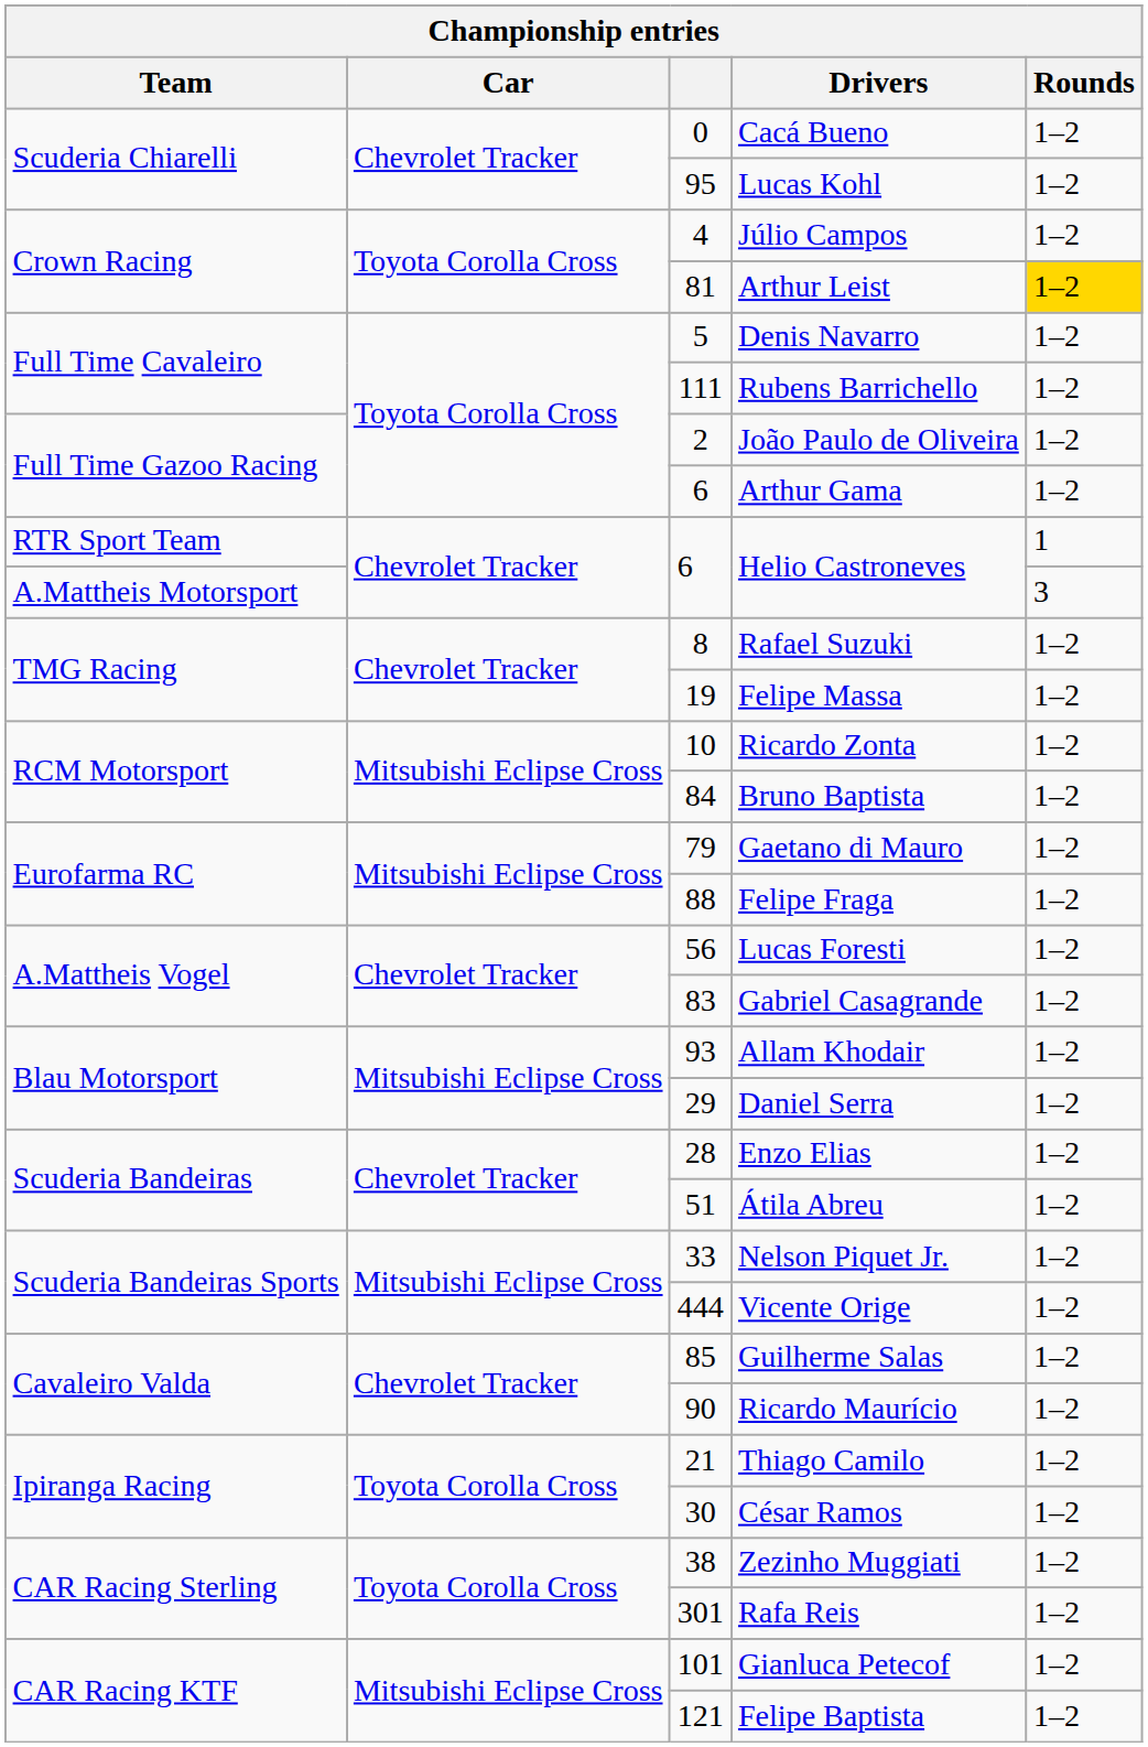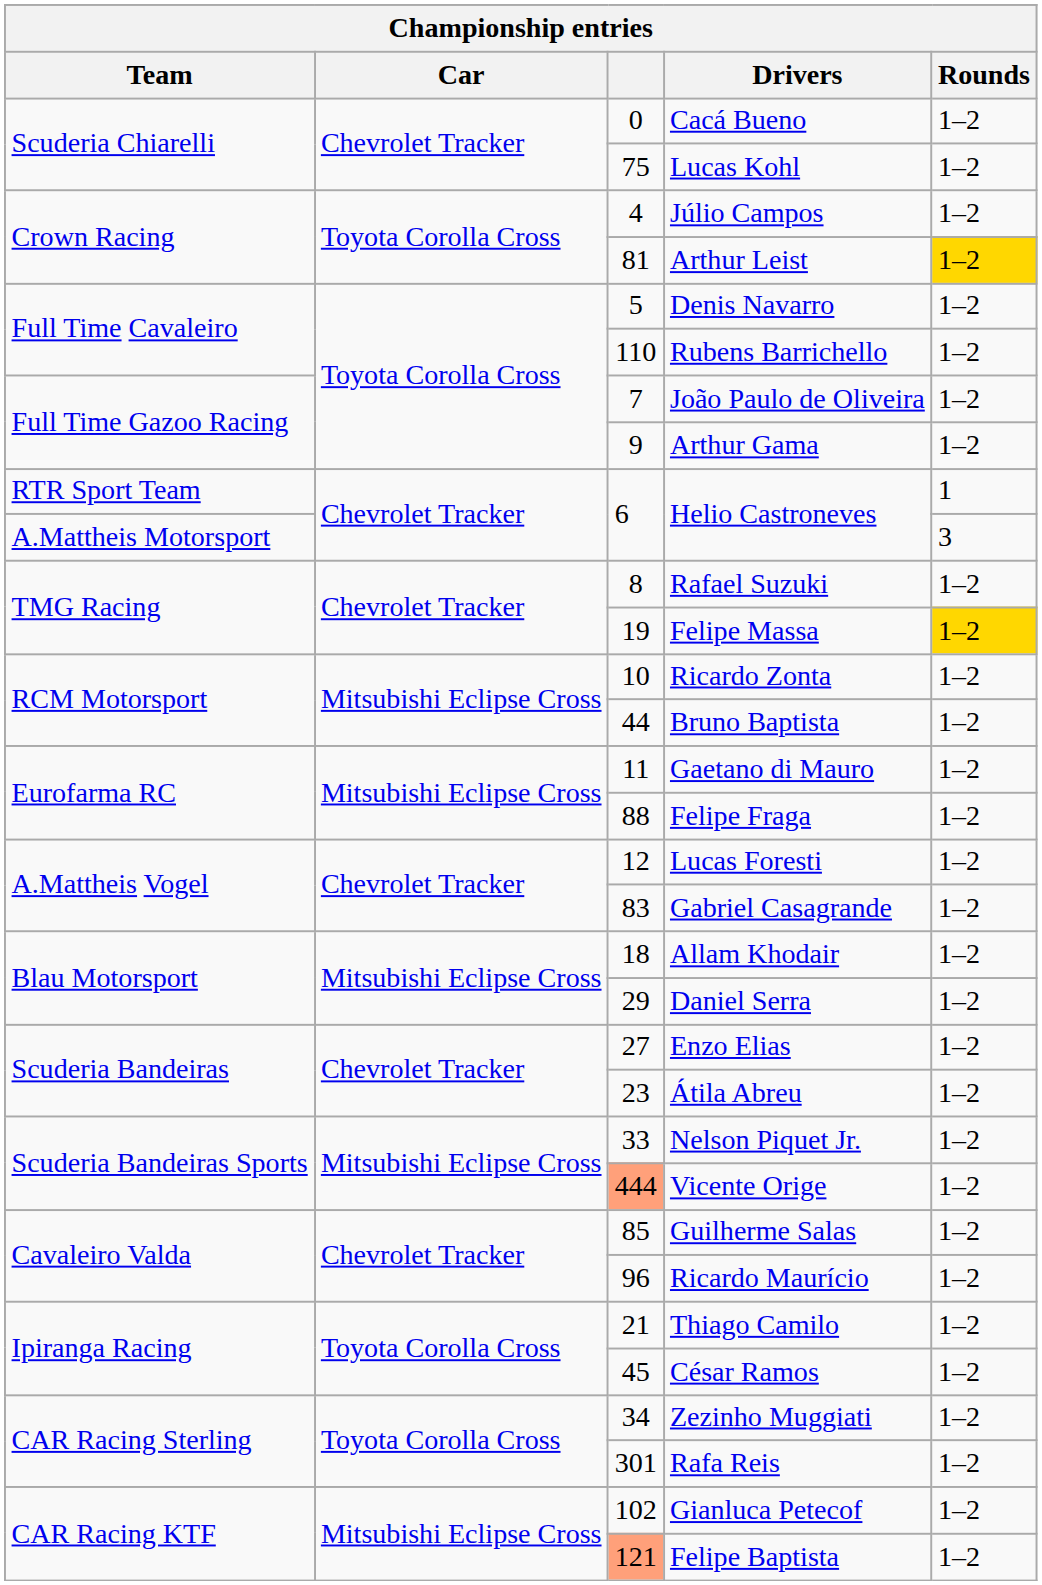Lucas Kohl | column 3: 95 -> 75
Rubens Barrichello | column 3: 111 -> 110
João Paulo de Oliveira | column 3: 2 -> 7
Arthur Gama | column 3: 6 -> 9
Felipe Massa | Rounds: no background -> gold background
Bruno Baptista | column 3: 84 -> 44
Gaetano di Mauro | column 3: 79 -> 11
Lucas Foresti | column 3: 56 -> 12
Allam Khodair | column 3: 93 -> 18
Enzo Elias | column 3: 28 -> 27
Átila Abreu | column 3: 51 -> 23
Vicente Orige | column 3: no background -> lightsalmon background
Ricardo Maurício | column 3: 90 -> 96
César Ramos | column 3: 30 -> 45
Zezinho Muggiati | column 3: 38 -> 34
Gianluca Petecof | column 3: 101 -> 102
Felipe Baptista | column 3: no background -> lightsalmon background
